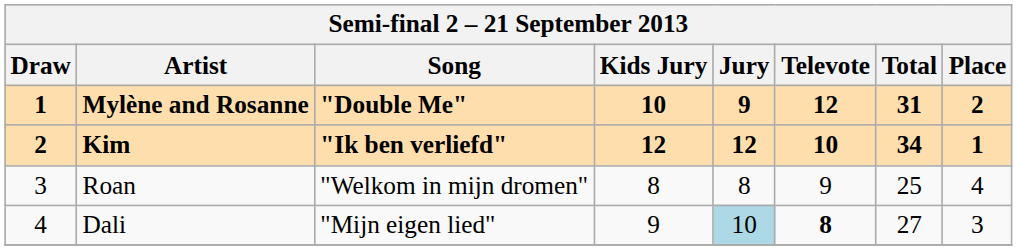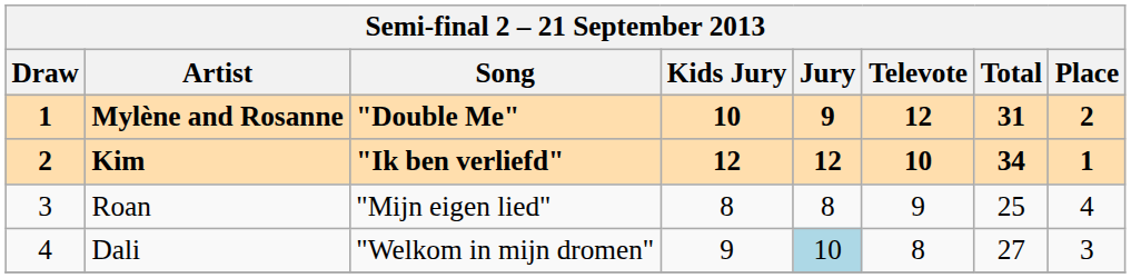Roan | Song: "Welkom in mijn dromen" -> "Mijn eigen lied"
Dali | Song: "Mijn eigen lied" -> "Welkom in mijn dromen"
Dali | Televote: bold -> normal
